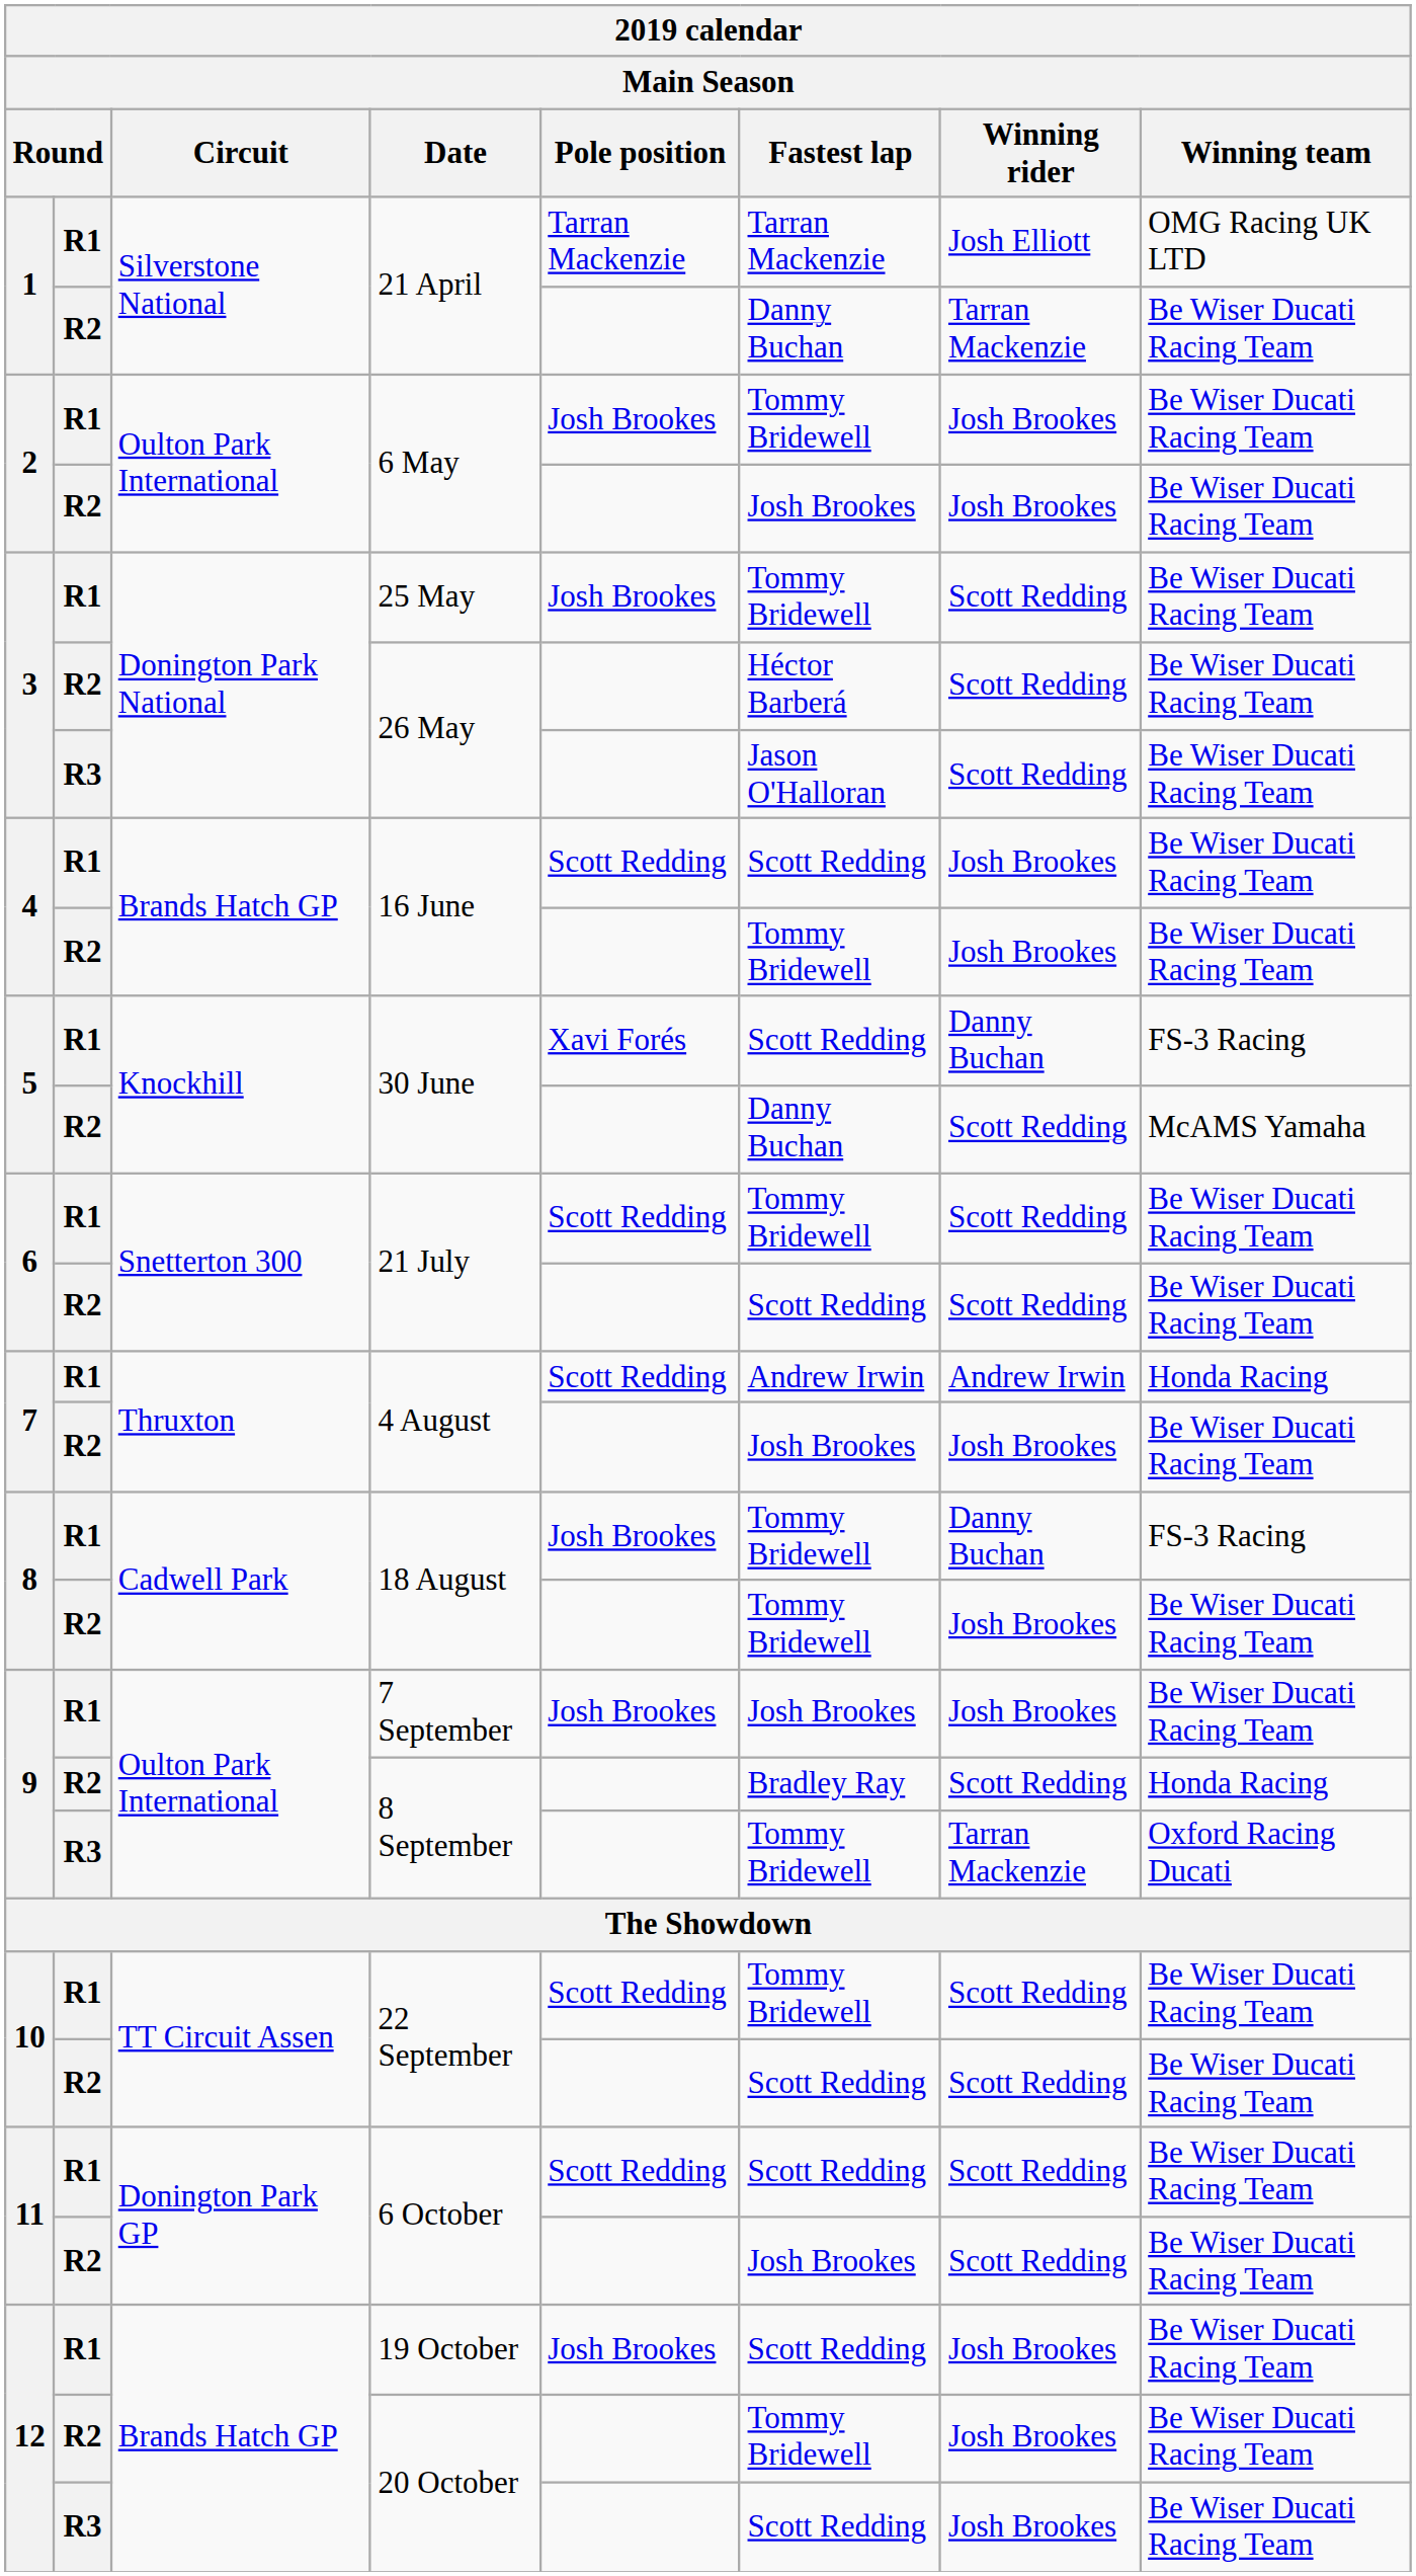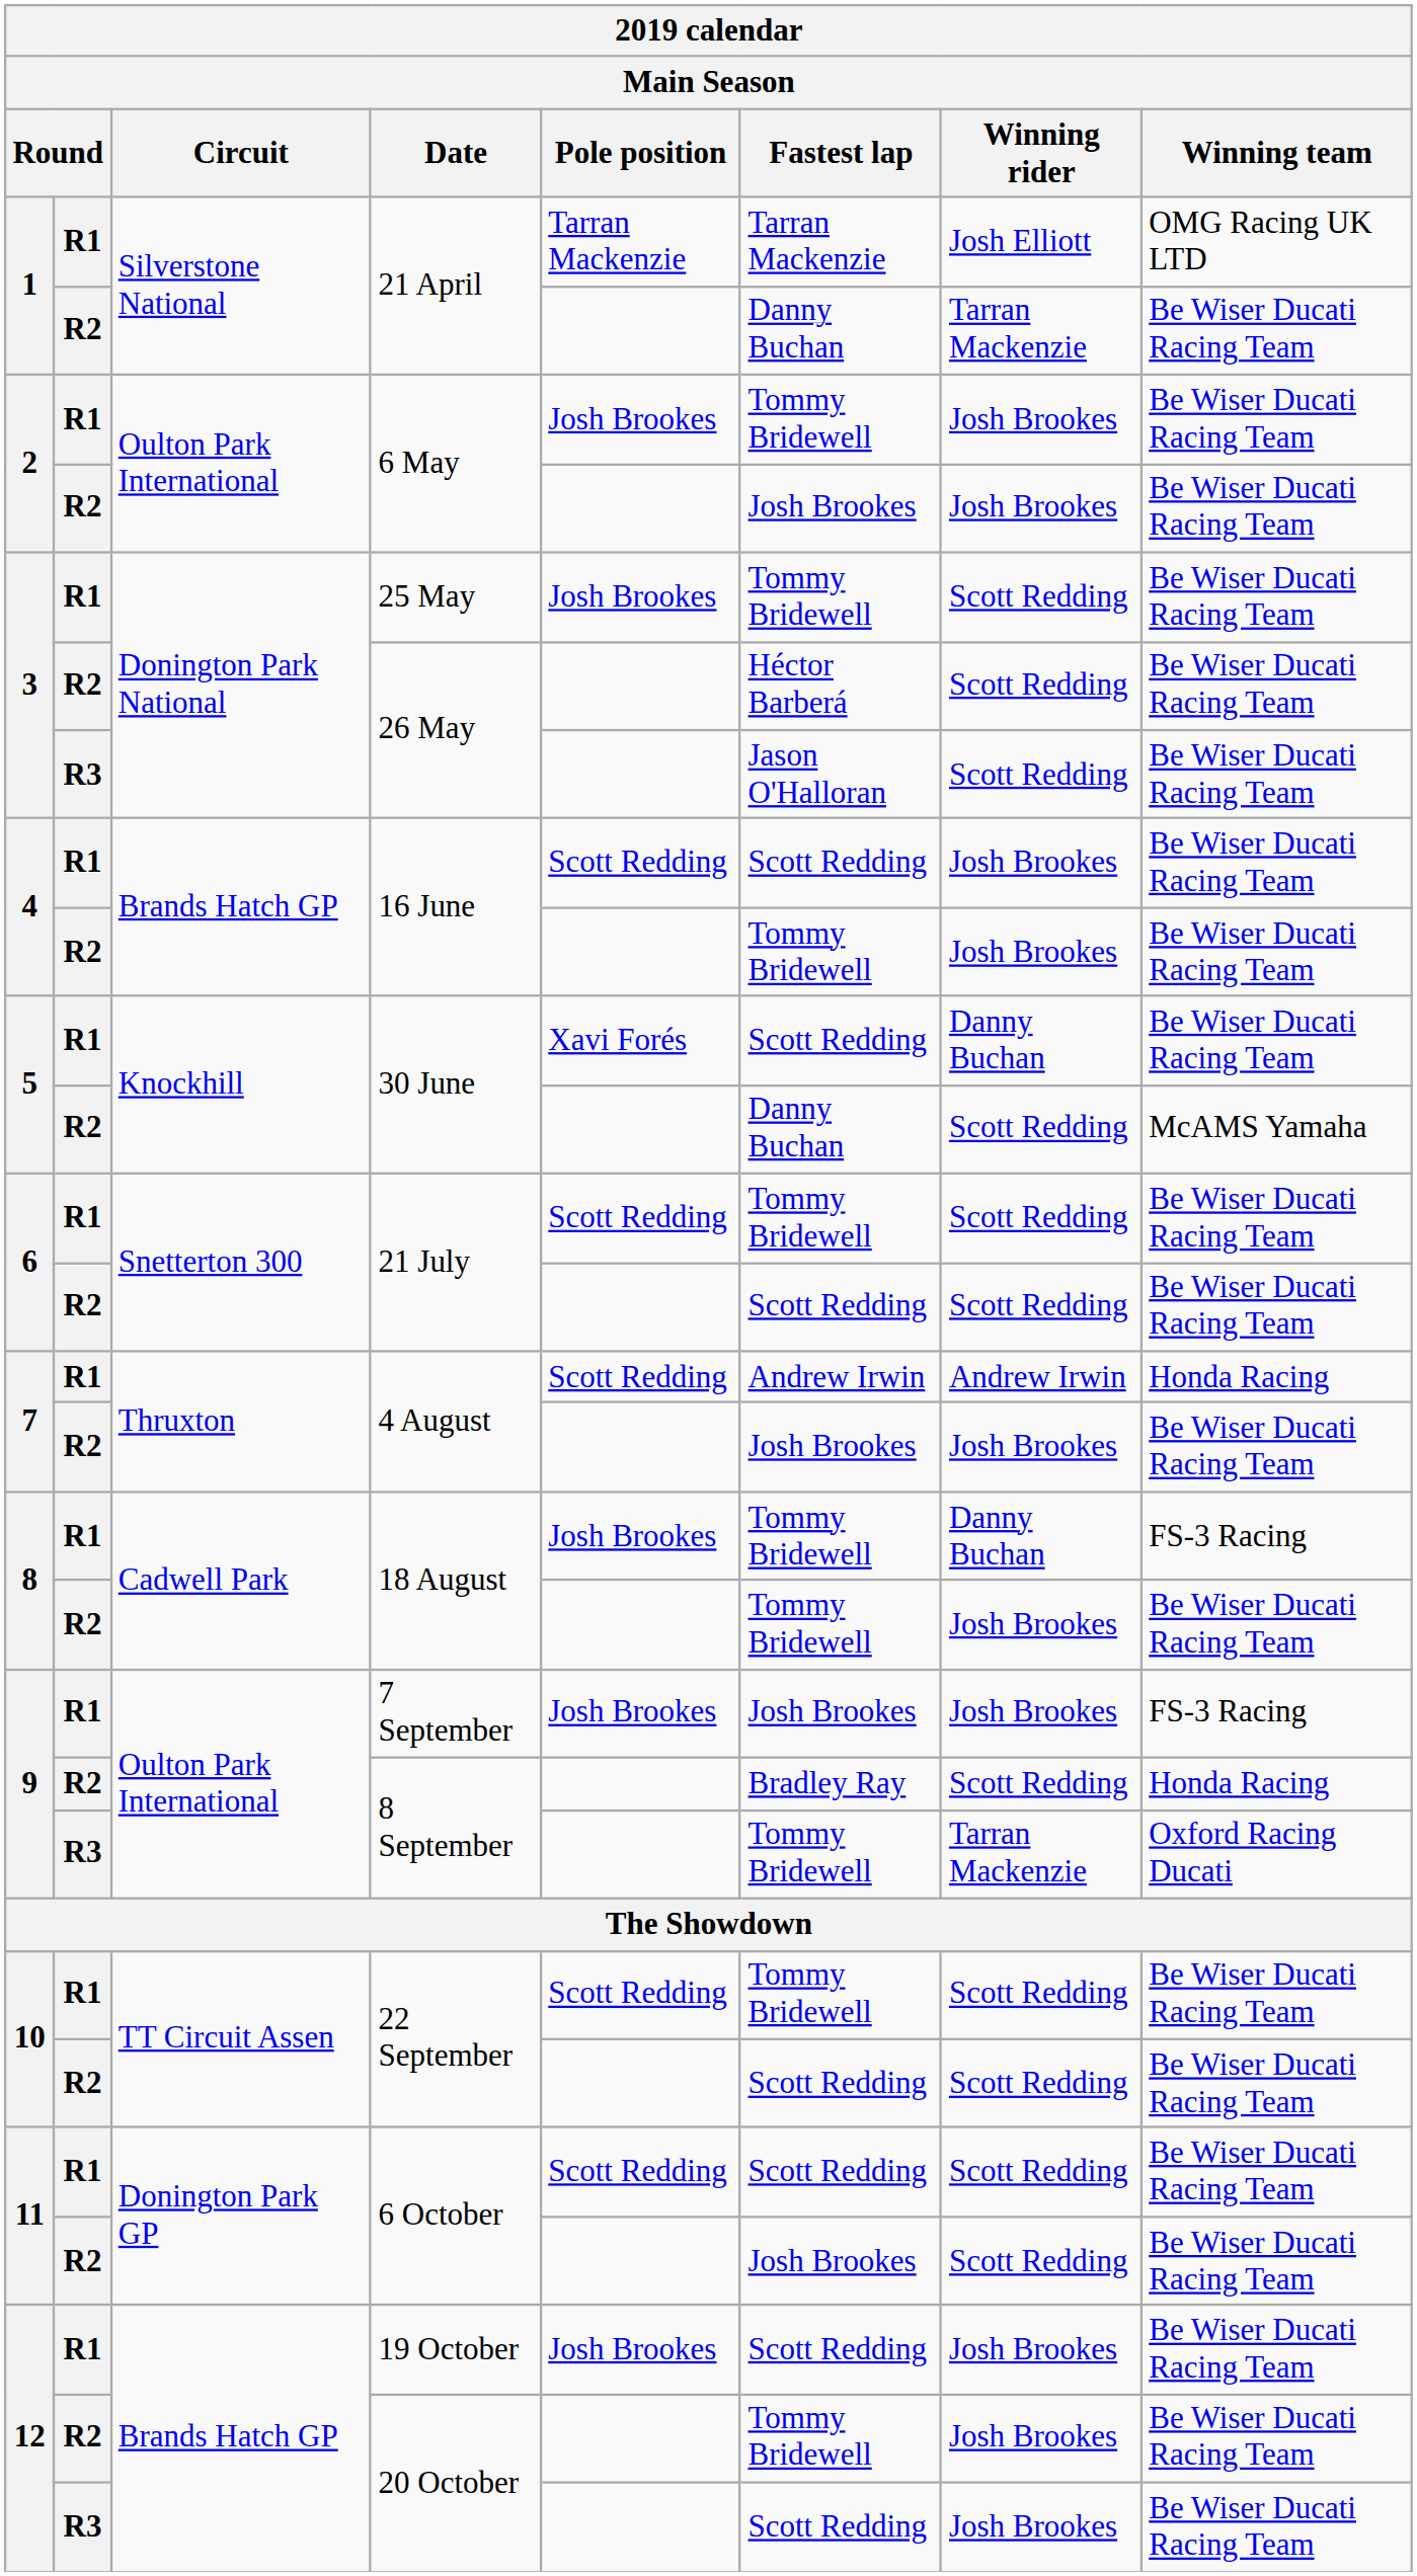R1 / 30 June | Winning team: FS-3 Racing -> Be Wiser Ducati Racing Team
7 September | Winning team: Be Wiser Ducati Racing Team -> FS-3 Racing
